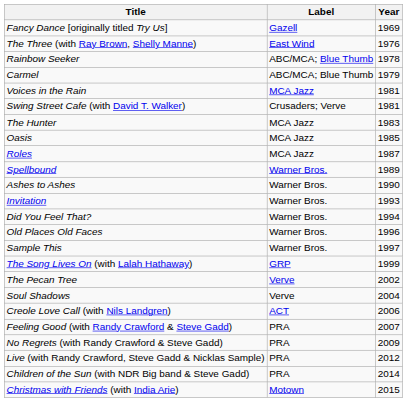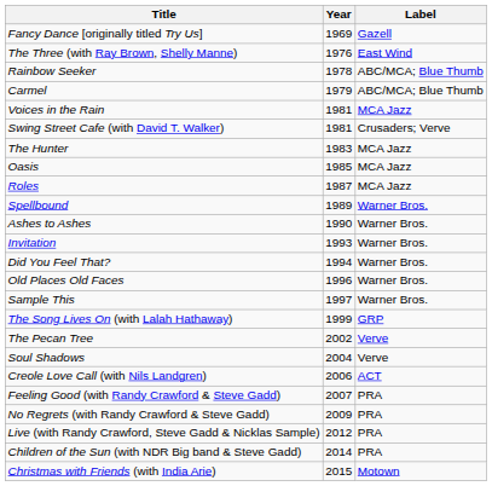columns swapped: Year <-> Label
